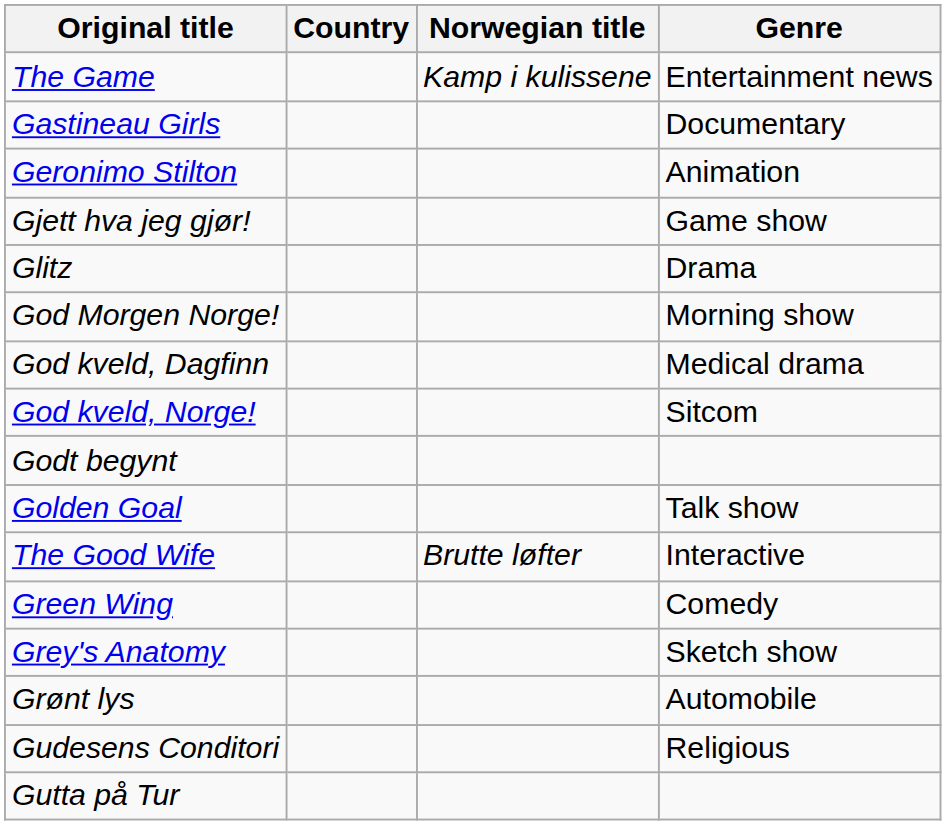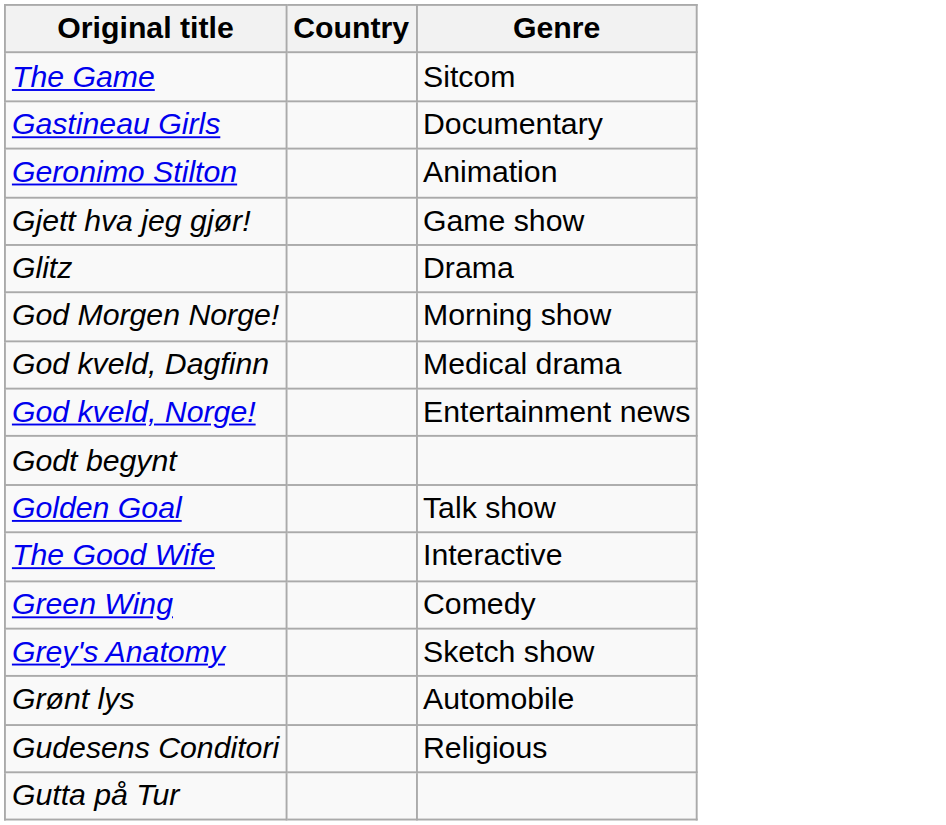- column: Norwegian title | Kamp i kulissene | Brutte løfter
The Game | Genre: Entertainment news -> Sitcom
God kveld, Norge! | Genre: Sitcom -> Entertainment news
